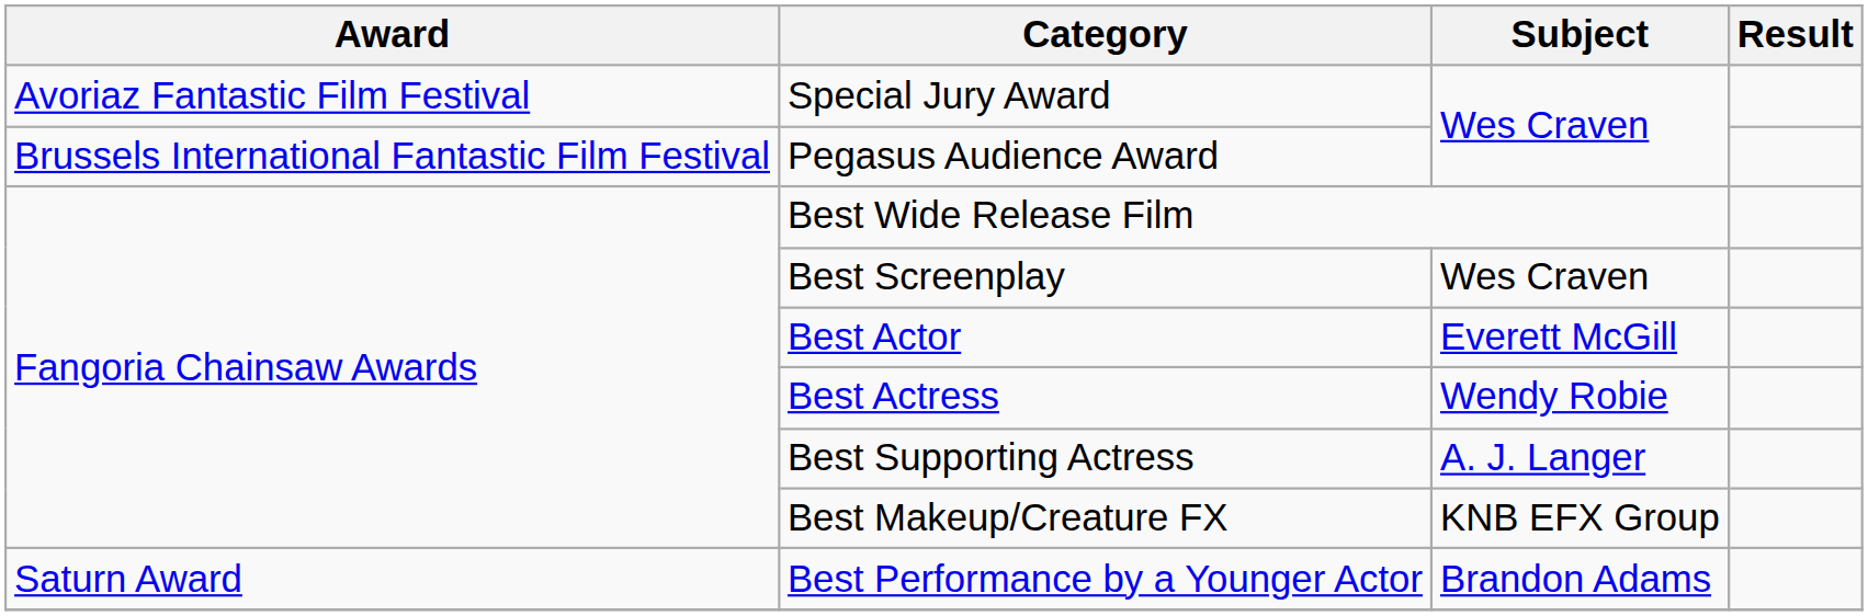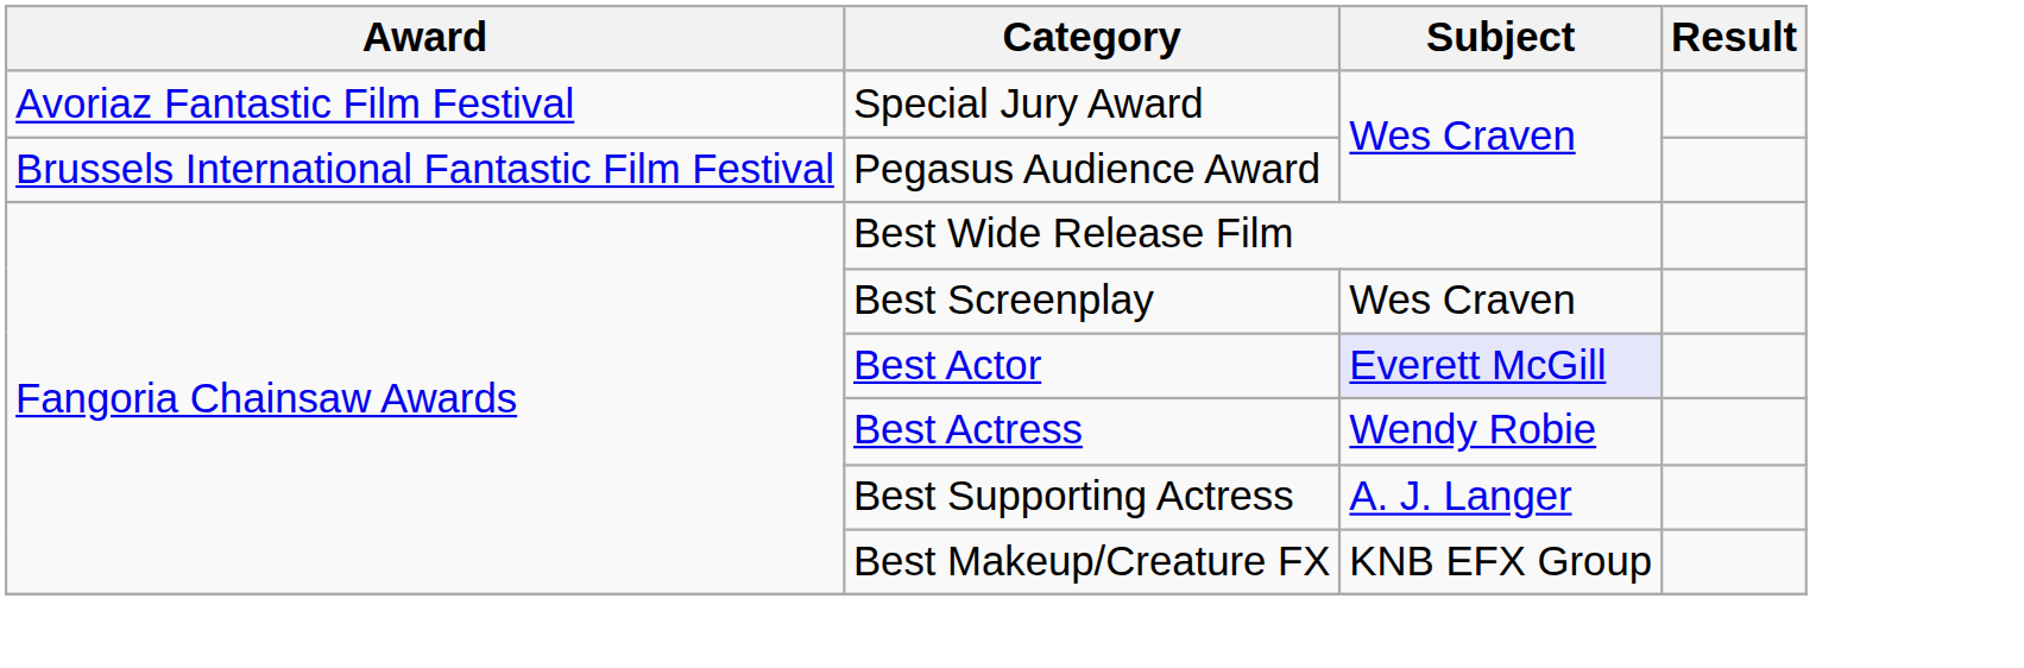Best Actor | Subject: no background -> lavender background
- row: Saturn Award | Best Performance by a Younger Actor | Brandon Adams
